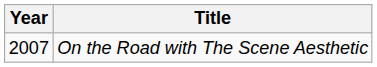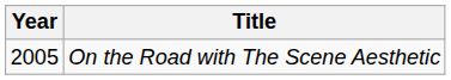On the Road with The Scene Aesthetic | Year: 2007 -> 2005
